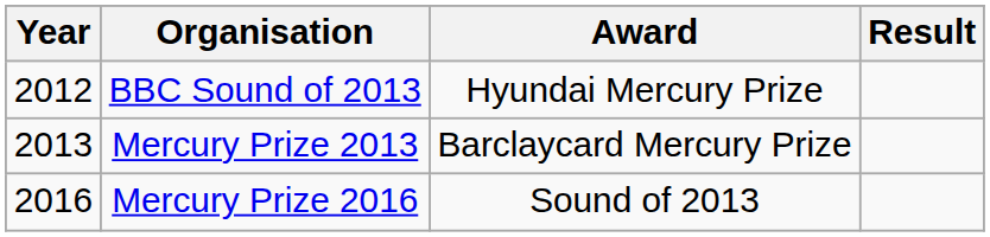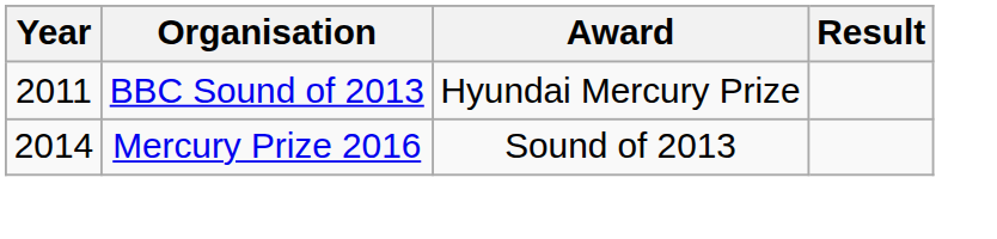BBC Sound of 2013 | Year: 2012 -> 2011
- row: 2013 | Mercury Prize 2013 | Barclaycard Mercury Prize
Mercury Prize 2016 | Year: 2016 -> 2014
